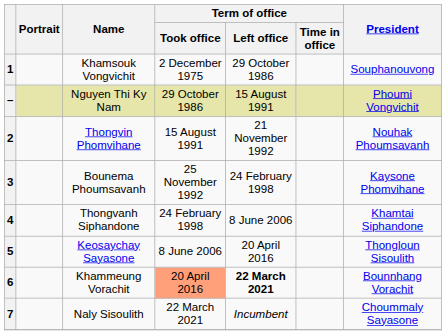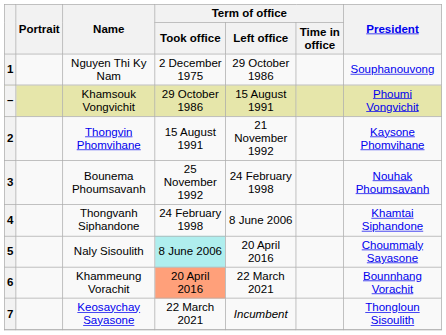1 | Name: Khamsouk Vongvichit -> Nguyen Thi Ky Nam
– | Name: Nguyen Thi Ky Nam -> Khamsouk Vongvichit
2 | President: Nouhak Phoumsavanh -> Kaysone Phomvihane
3 | President: Kaysone Phomvihane -> Nouhak Phoumsavanh
5 | Name: Keosaychay Sayasone -> Naly Sisoulith
5 | Term of office / Took office: no background -> paleturquoise background
5 | President: Thongloun Sisoulith -> Choummaly Sayasone
6 | Term of office / Left office: bold -> normal
7 | Name: Naly Sisoulith -> Keosaychay Sayasone
7 | President: Choummaly Sayasone -> Thongloun Sisoulith
